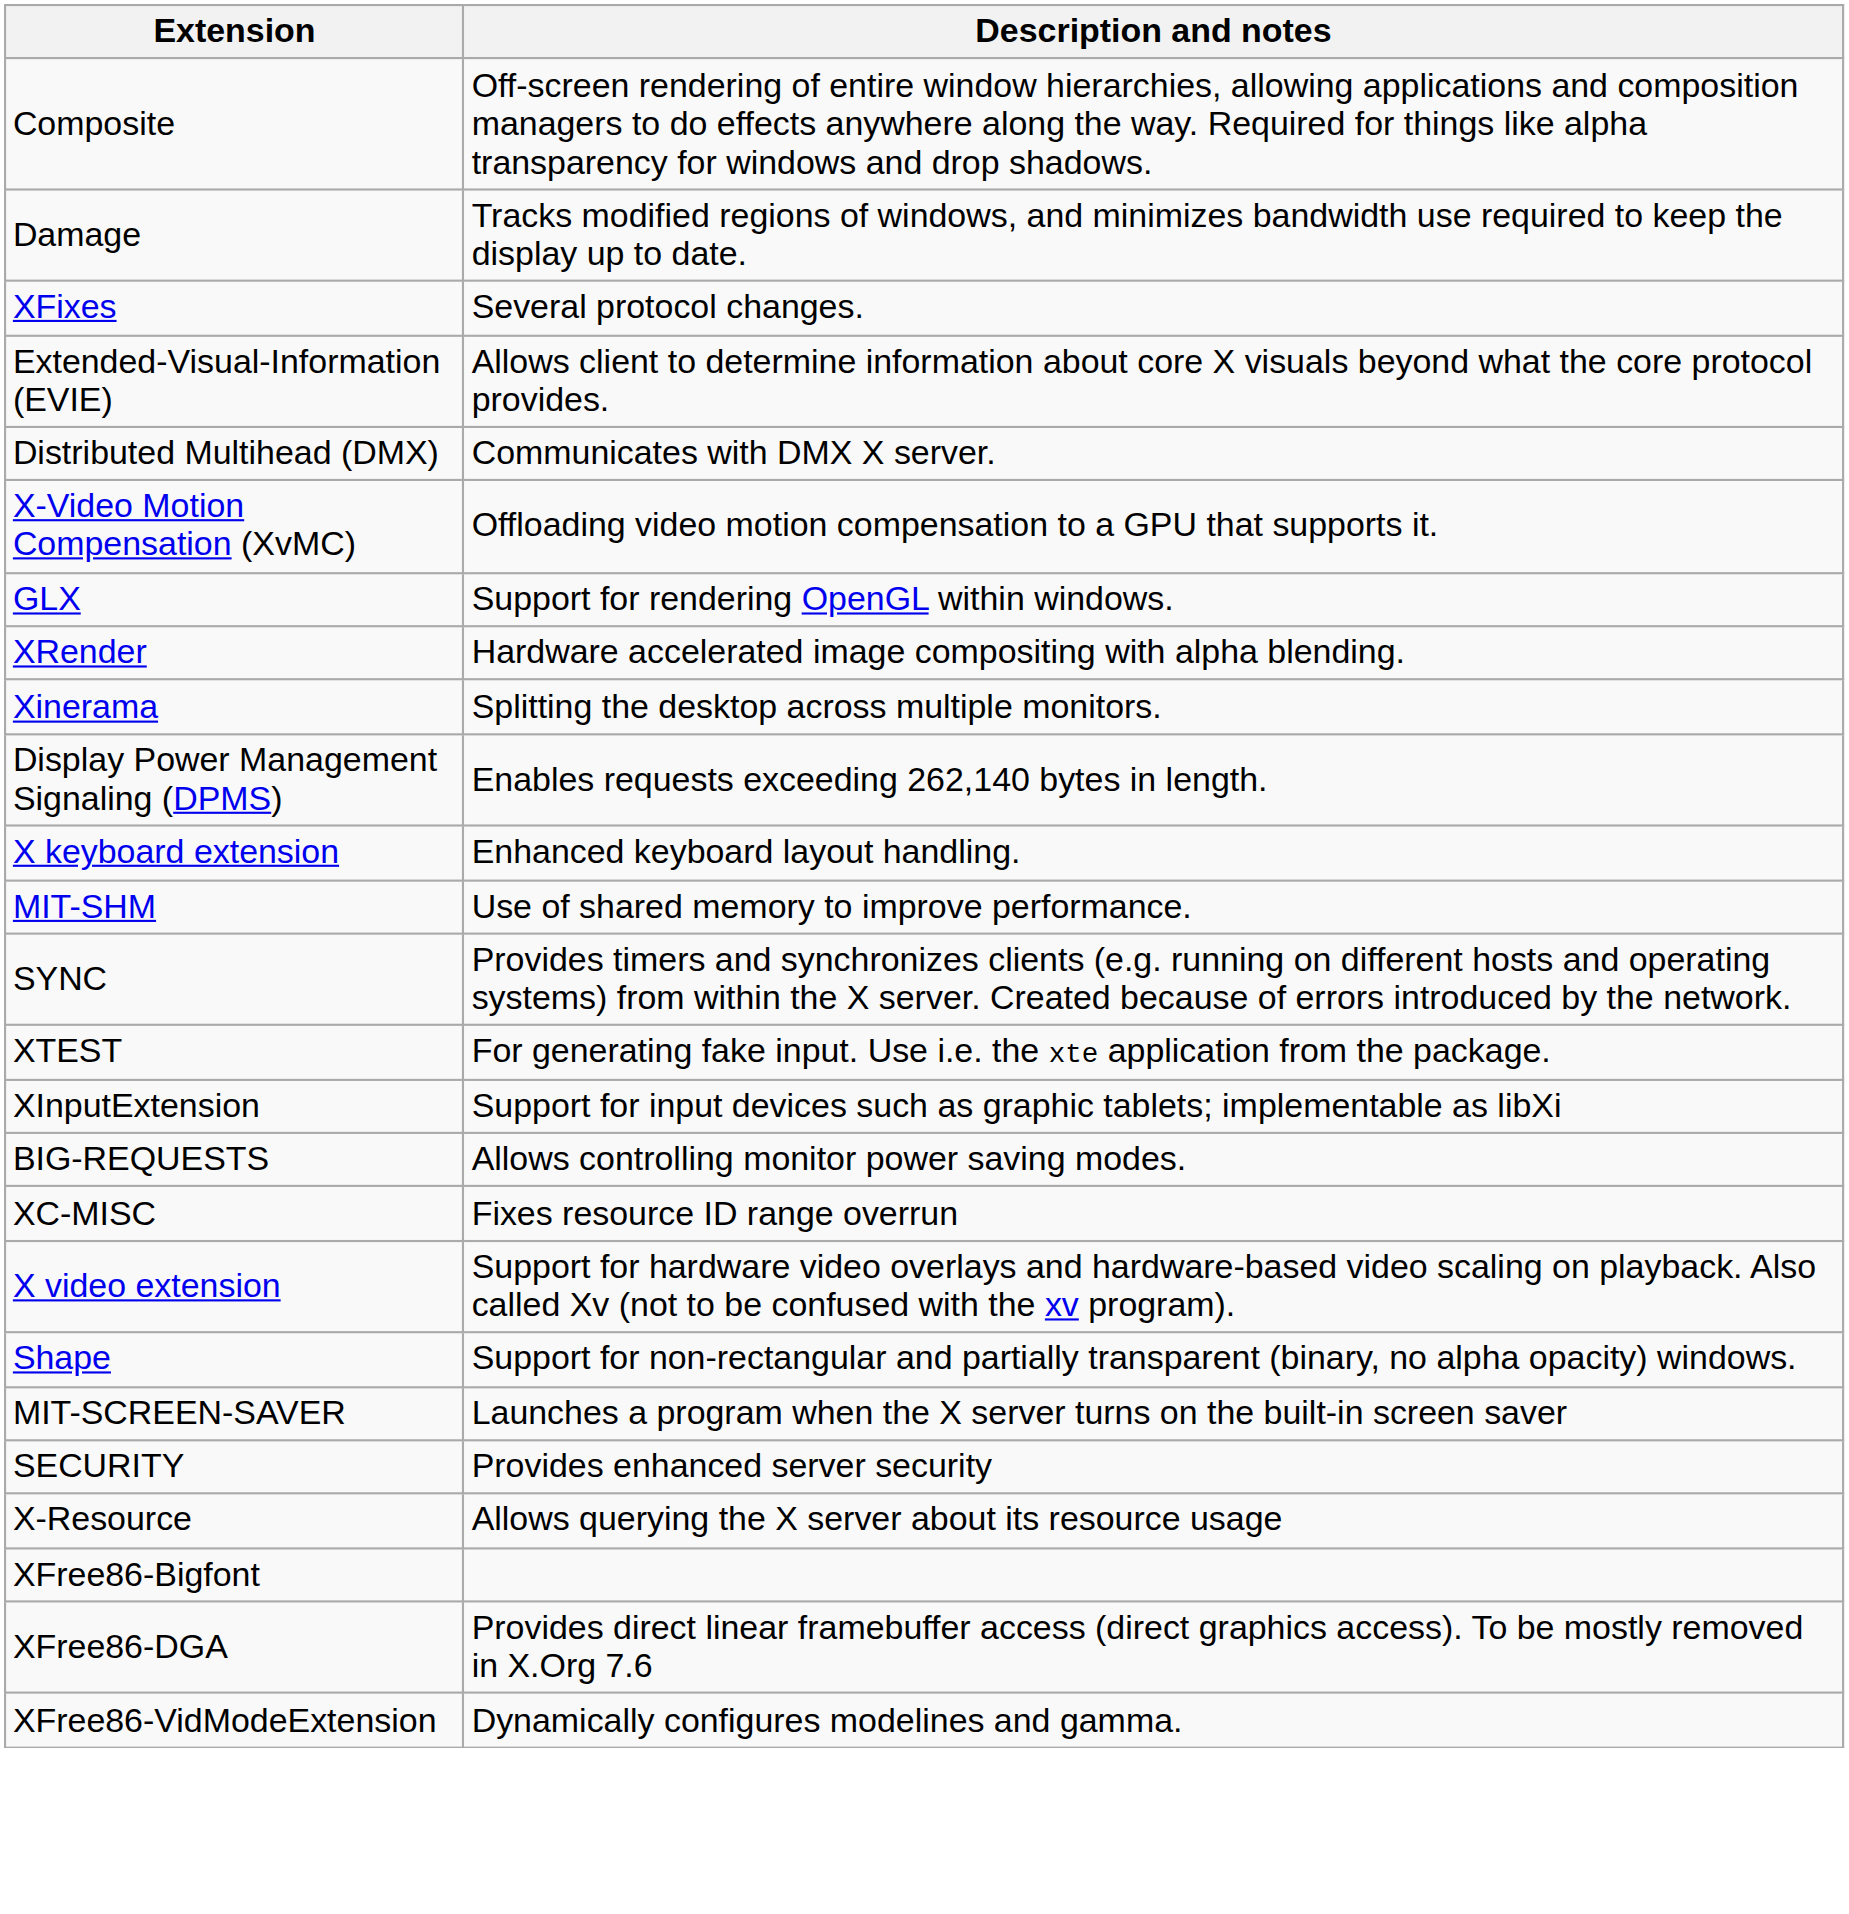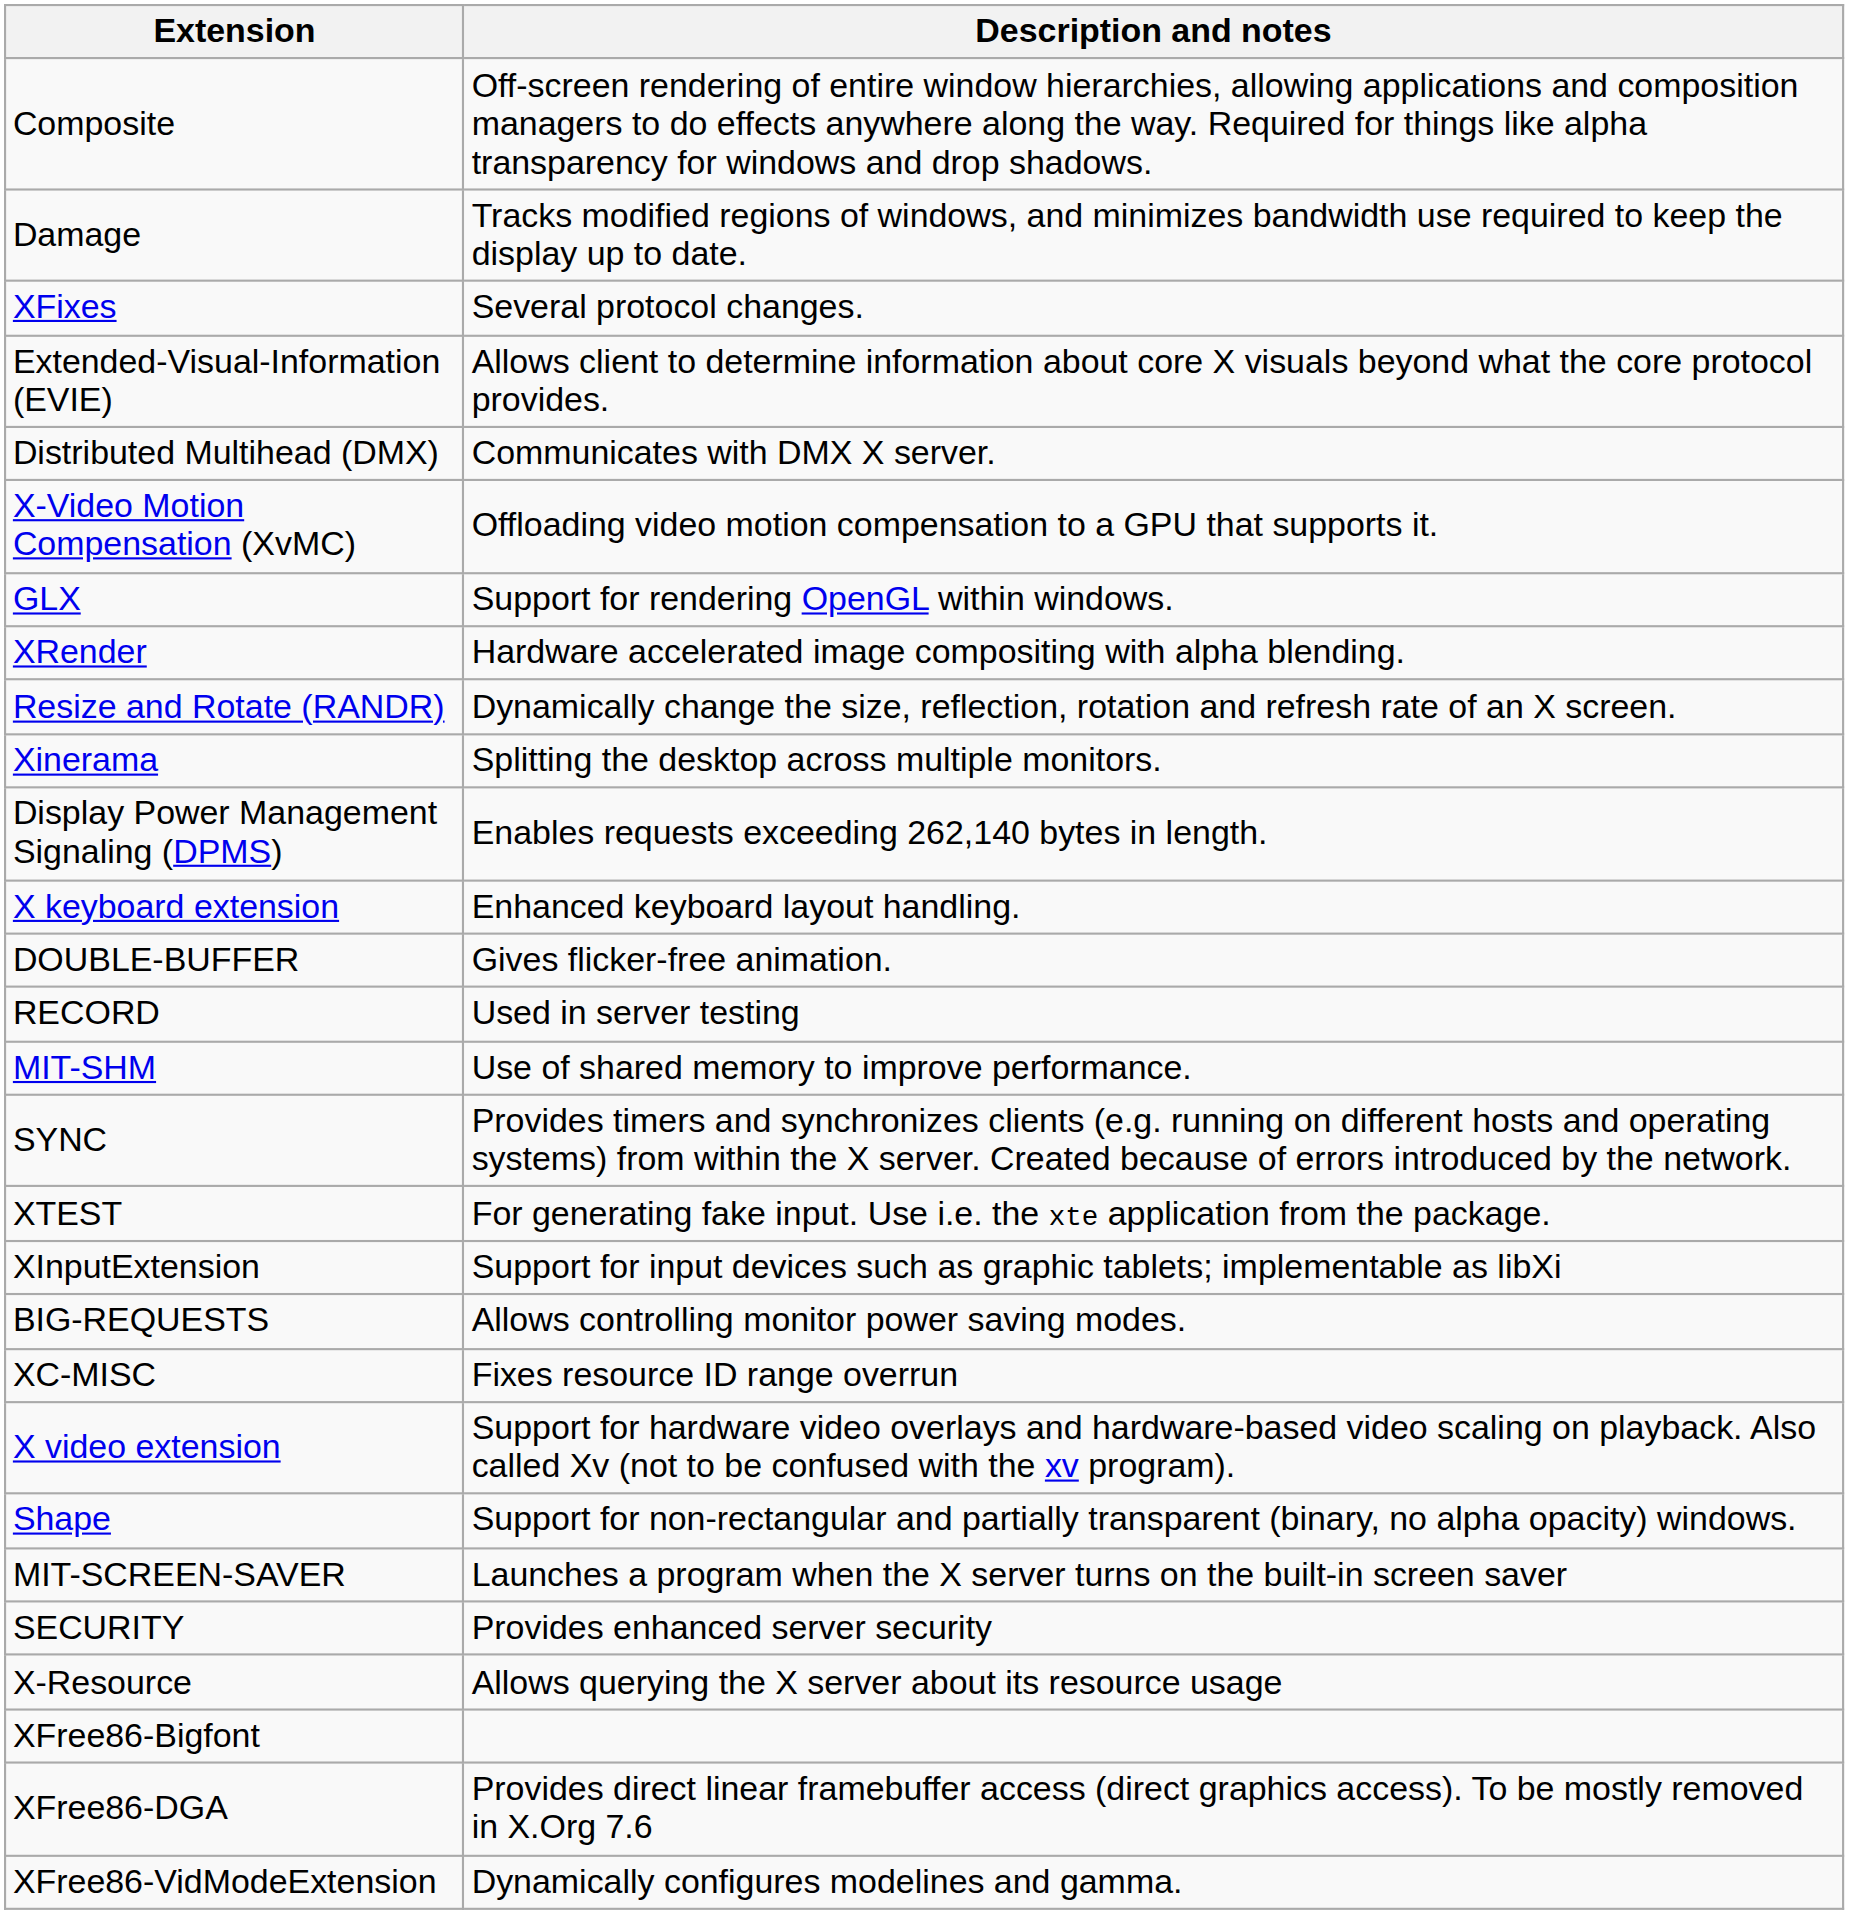+ row: Resize and Rotate (RANDR) | Dynamically change the size, reflection, rotation and refresh rate of an X screen.
+ row: DOUBLE-BUFFER | Gives flicker-free animation.
+ row: RECORD | Used in server testing
